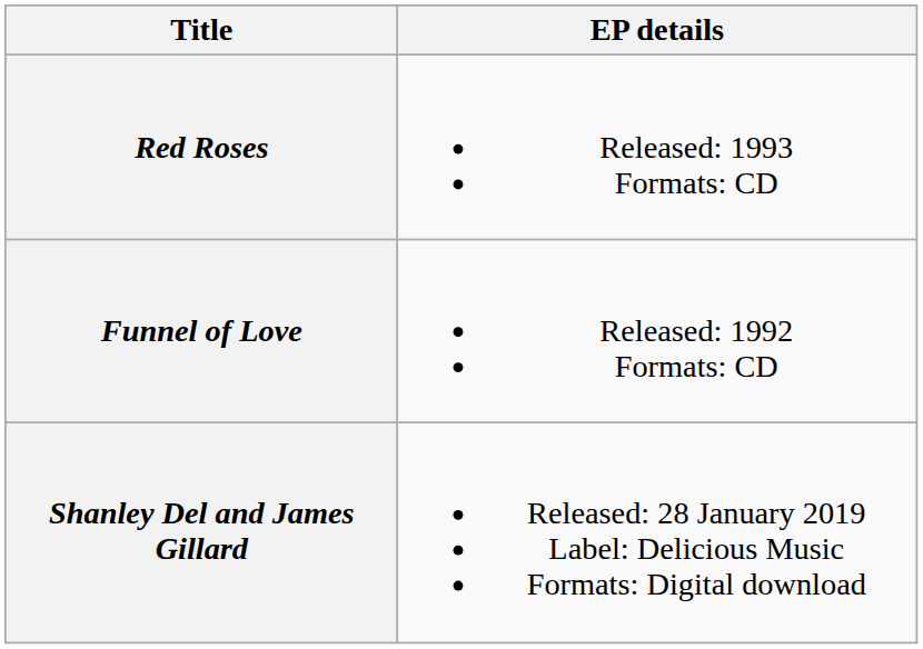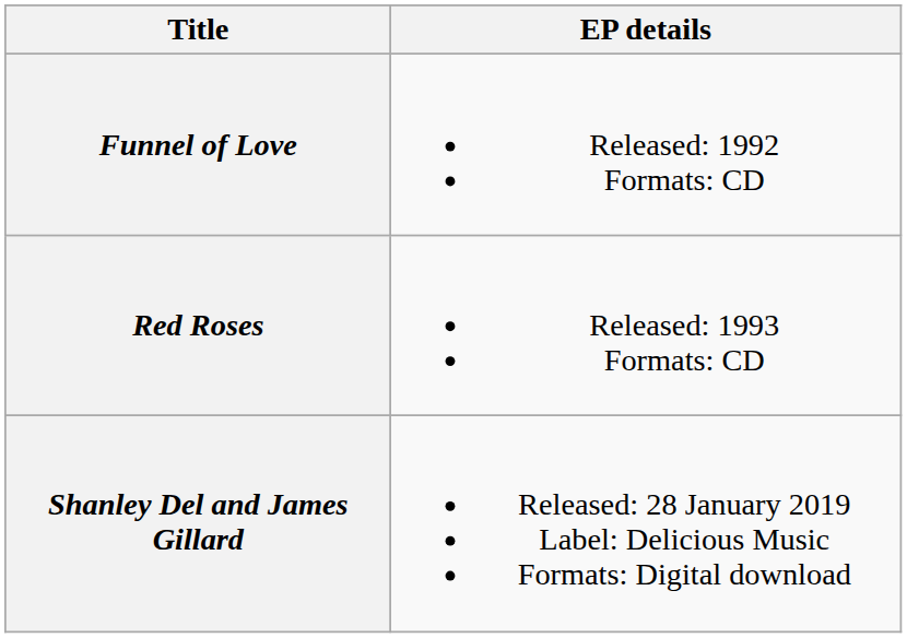rows swapped: Funnel of Love <-> Red Roses
